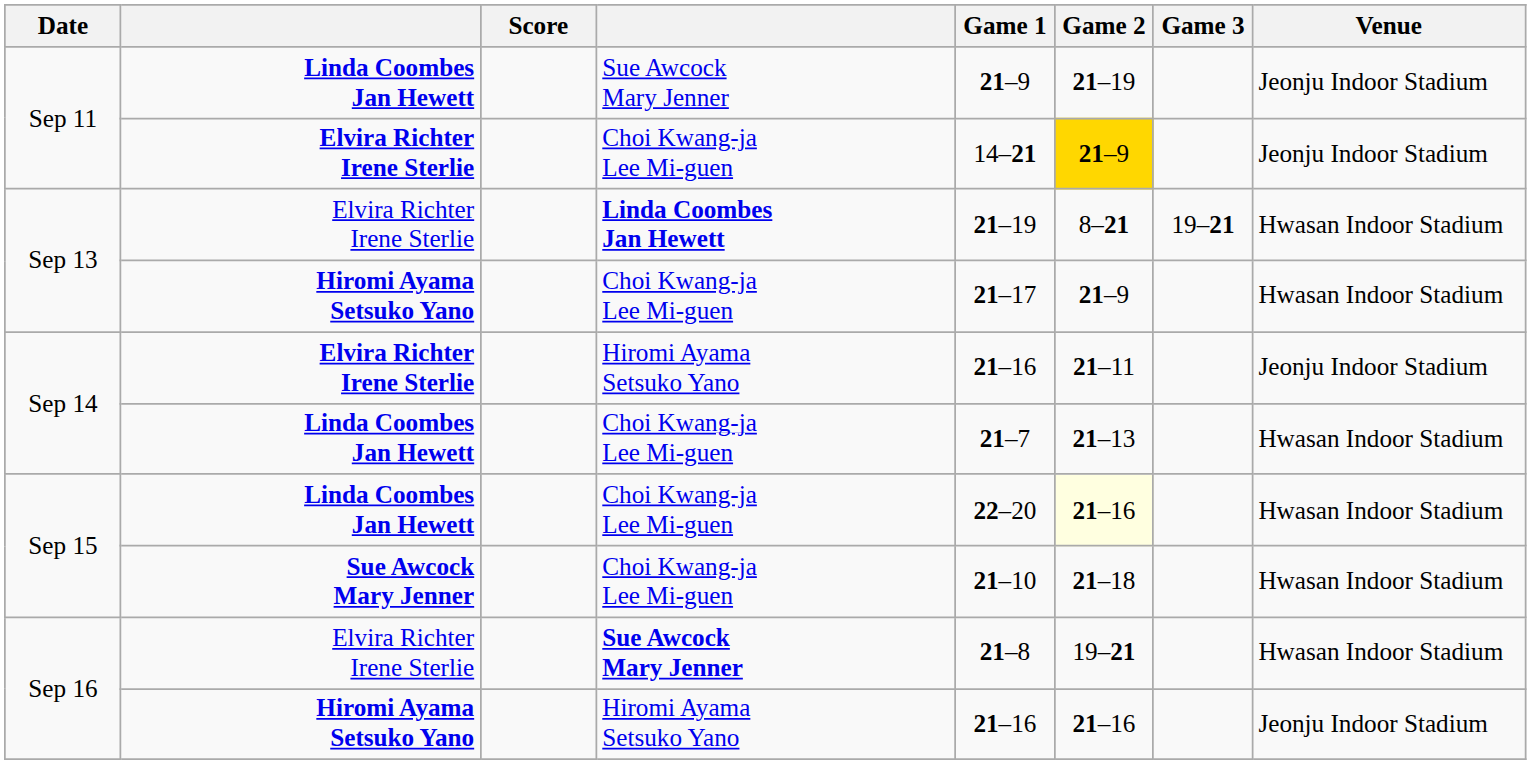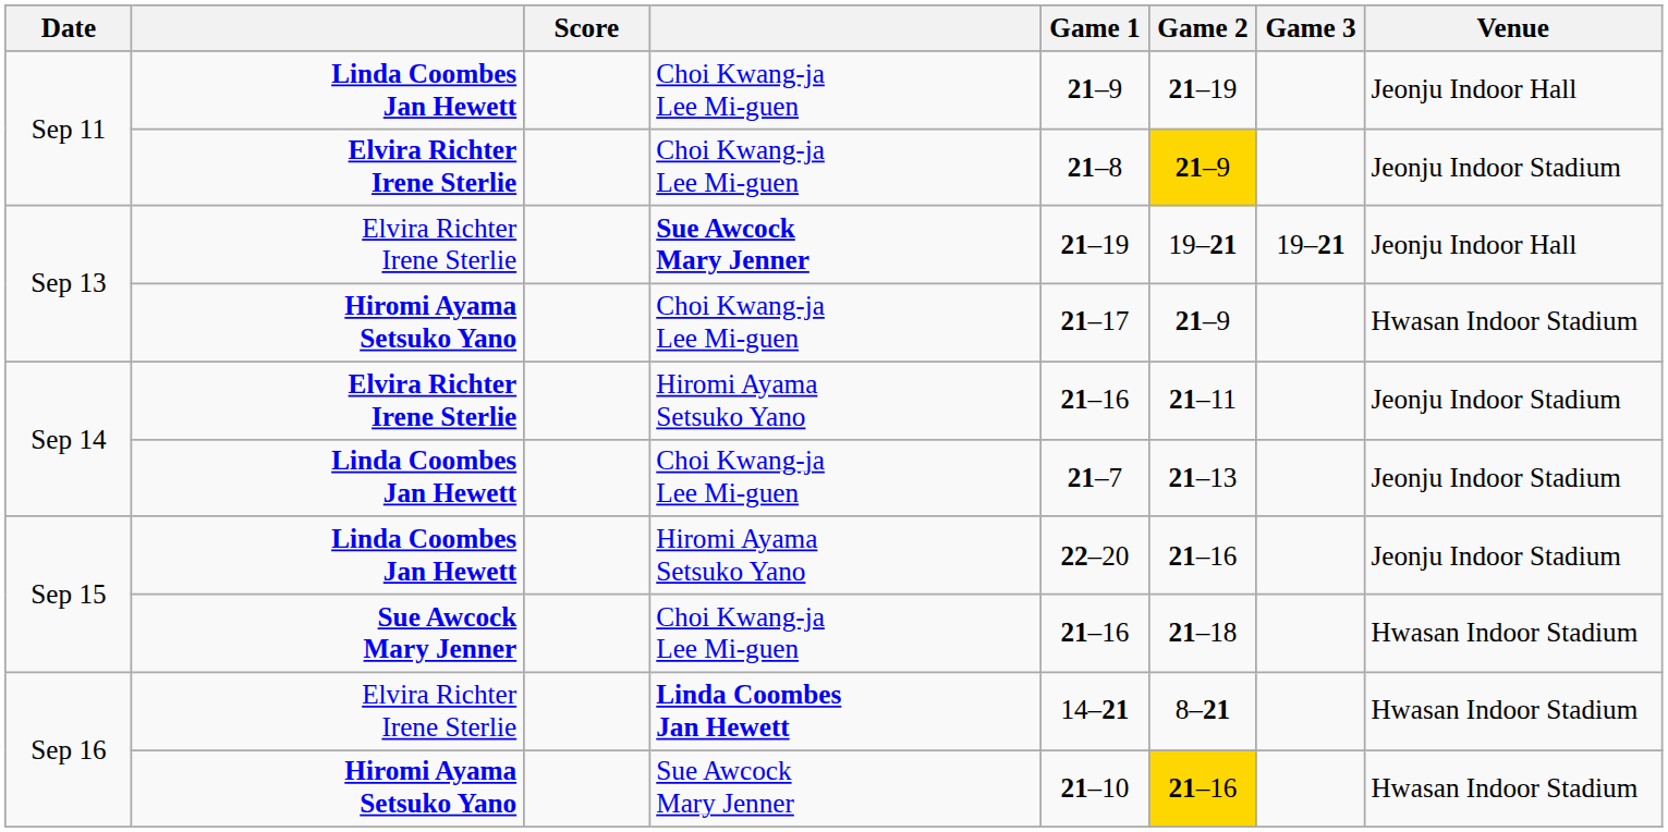Sep 11 / Linda Coombes Jan Hewett | column 4: Sue Awcock Mary Jenner -> Choi Kwang-ja Lee Mi-guen
Sep 11 / Linda Coombes Jan Hewett | Venue: Jeonju Indoor Stadium -> Jeonju Indoor Hall
Sep 11 / Elvira Richter Irene Sterlie | Game 1: 14–21 -> 21–8
Sep 13 / Elvira Richter Irene Sterlie | column 4: Linda Coombes Jan Hewett -> Sue Awcock Mary Jenner
Sep 13 / Elvira Richter Irene Sterlie | Game 2: 8–21 -> 19–21
Sep 13 / Elvira Richter Irene Sterlie | Venue: Hwasan Indoor Stadium -> Jeonju Indoor Hall
Sep 14 / Linda Coombes Jan Hewett | Venue: Hwasan Indoor Stadium -> Jeonju Indoor Stadium
Sep 15 / Linda Coombes Jan Hewett | column 4: Choi Kwang-ja Lee Mi-guen -> Hiromi Ayama Setsuko Yano
Sep 15 / Linda Coombes Jan Hewett | Game 2: lightyellow background -> no background
Sep 15 / Linda Coombes Jan Hewett | Venue: Hwasan Indoor Stadium -> Jeonju Indoor Stadium
Sep 15 / Sue Awcock Mary Jenner | Game 1: 21–10 -> 21–16
Sep 16 / Elvira Richter Irene Sterlie | column 4: Sue Awcock Mary Jenner -> Linda Coombes Jan Hewett
Sep 16 / Elvira Richter Irene Sterlie | Game 1: 21–8 -> 14–21
Sep 16 / Elvira Richter Irene Sterlie | Game 2: 19–21 -> 8–21
Sep 16 / Hiromi Ayama Setsuko Yano | column 4: Hiromi Ayama Setsuko Yano -> Sue Awcock Mary Jenner
Sep 16 / Hiromi Ayama Setsuko Yano | Game 1: 21–16 -> 21–10
Sep 16 / Hiromi Ayama Setsuko Yano | Game 2: no background -> gold background
Sep 16 / Hiromi Ayama Setsuko Yano | Venue: Jeonju Indoor Stadium -> Hwasan Indoor Stadium
